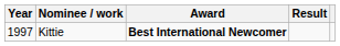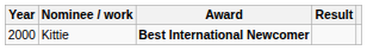Kittie | Year: 1997 -> 2000
